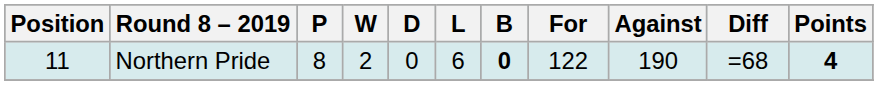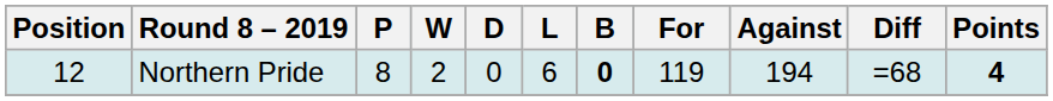Northern Pride | Position: 11 -> 12
Northern Pride | For: 122 -> 119
Northern Pride | Against: 190 -> 194
